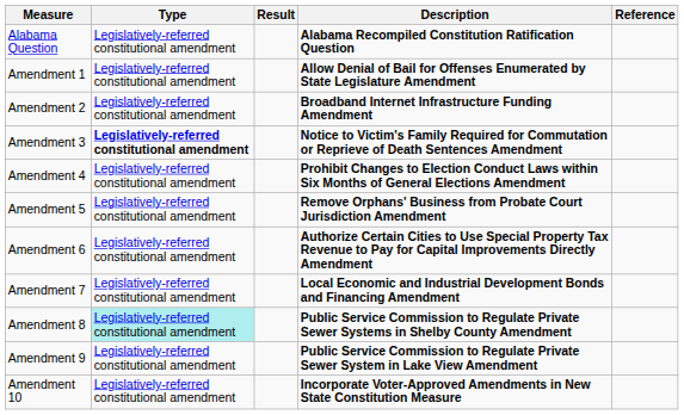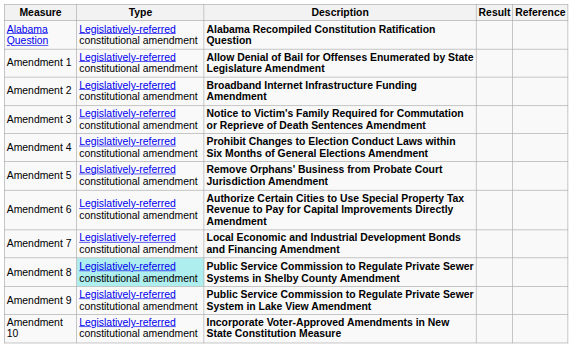columns swapped: Description <-> Result
Amendment 3 | Type: bold -> normal
